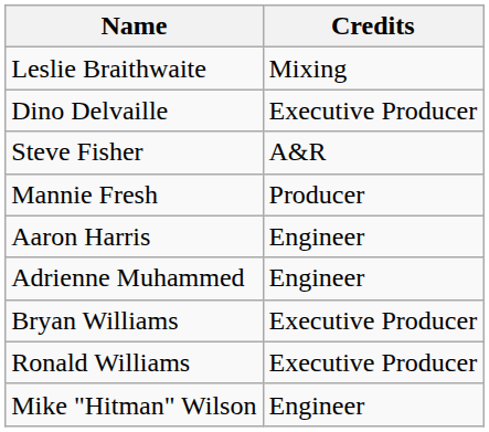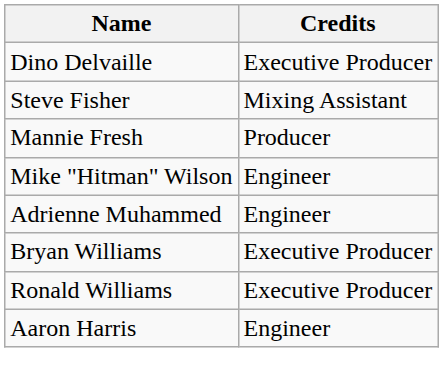- row: Leslie Braithwaite | Mixing
Steve Fisher | Credits: A&R -> Mixing Assistant
rows swapped: Aaron Harris <-> Mike "Hitman" Wilson
